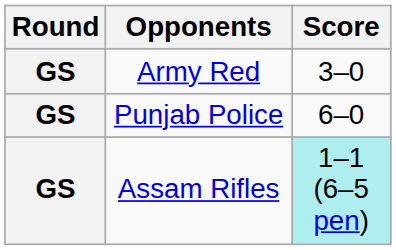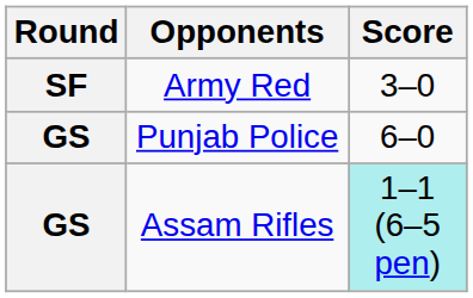Army Red | Round: GS -> SF
